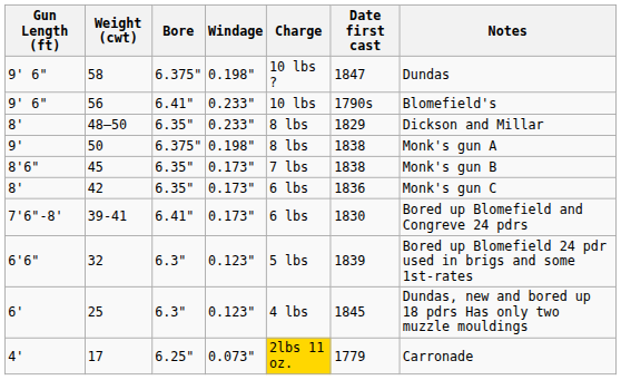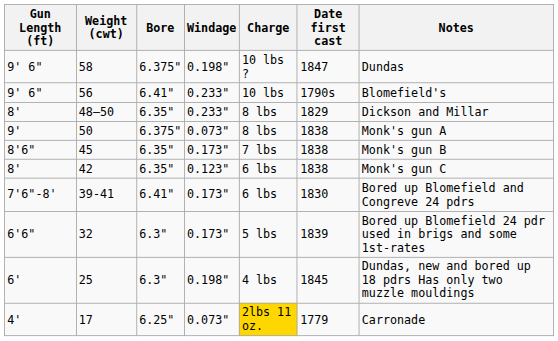50 | Windage: 0.198" -> 0.073"
42 | Windage: 0.173" -> 0.123"
42 | Date first cast: 1836 -> 1838
32 | Windage: 0.123" -> 0.173"
25 | Windage: 0.123" -> 0.198"
